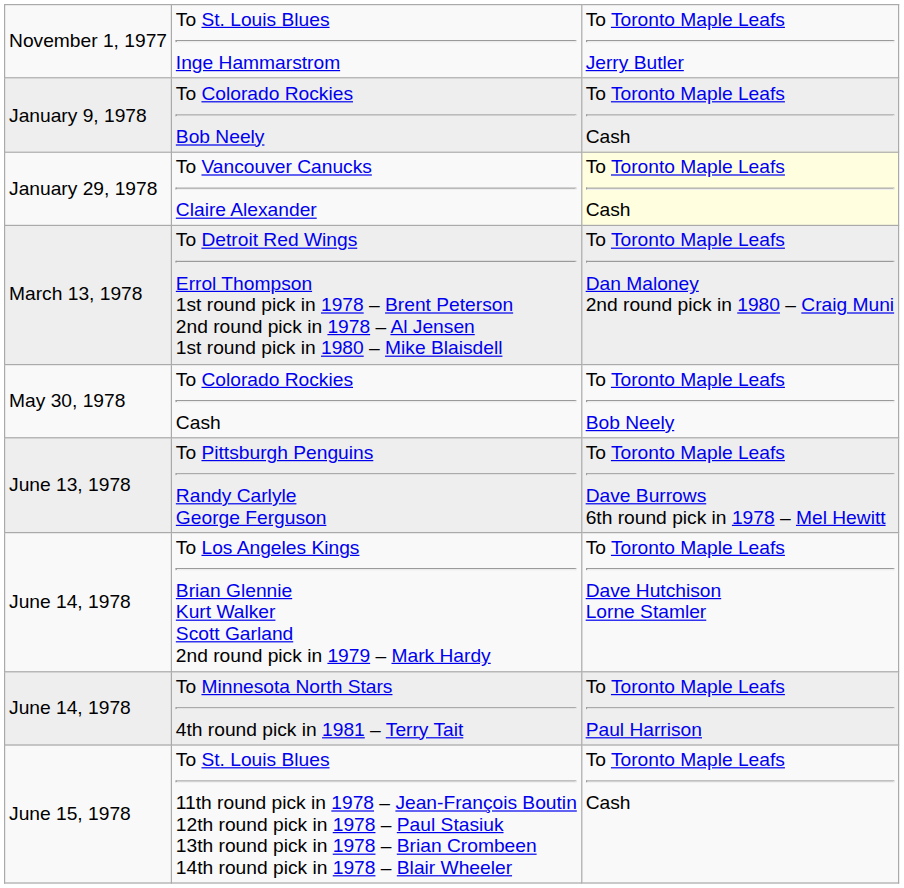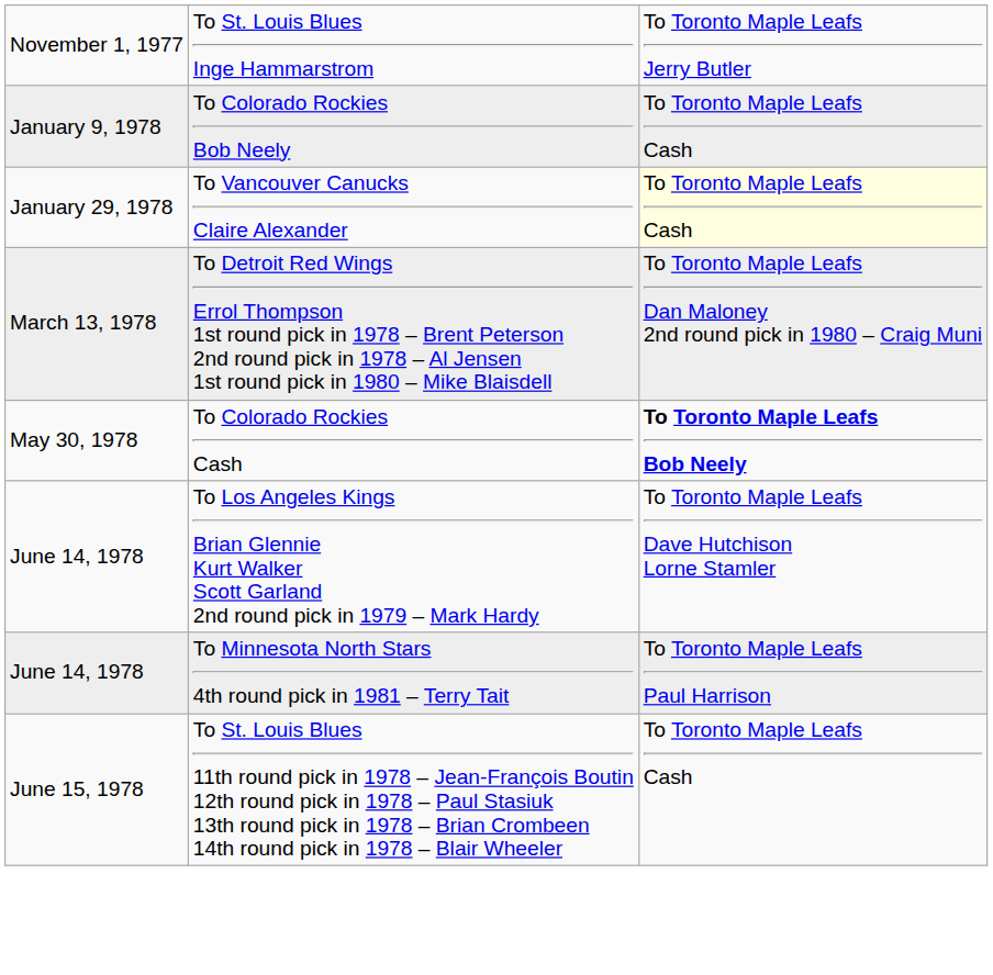To Colorado Rockies Cash | column 3: normal -> bold
- row: June 13, 1978 | To Pittsburgh Penguins Randy Carlyle George Ferguson | To Toronto Maple Leafs Dave Burrows 6th round pick in 1978 – Mel Hewitt
